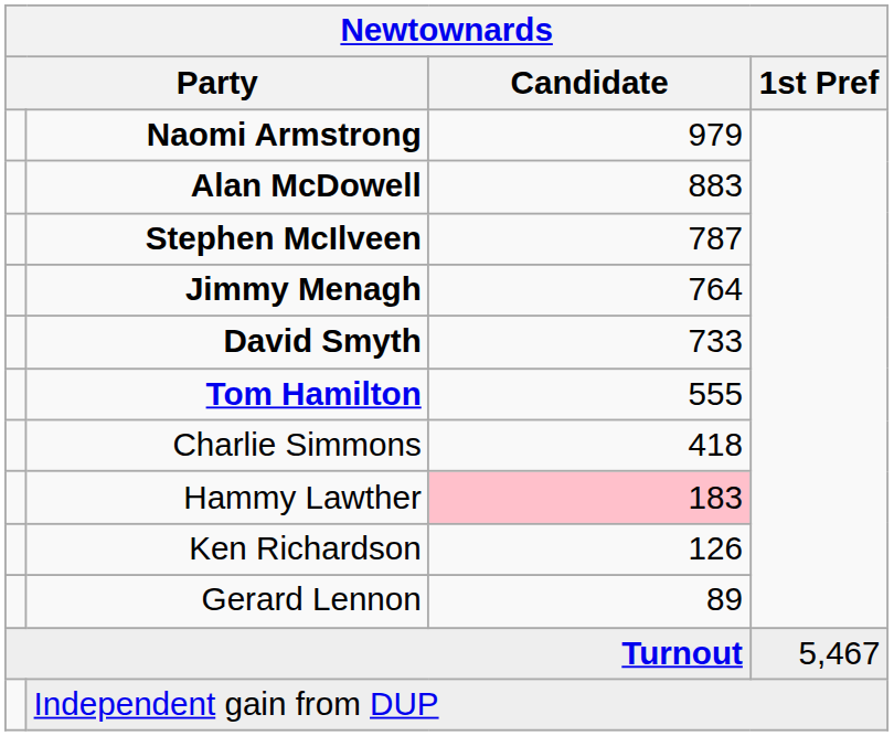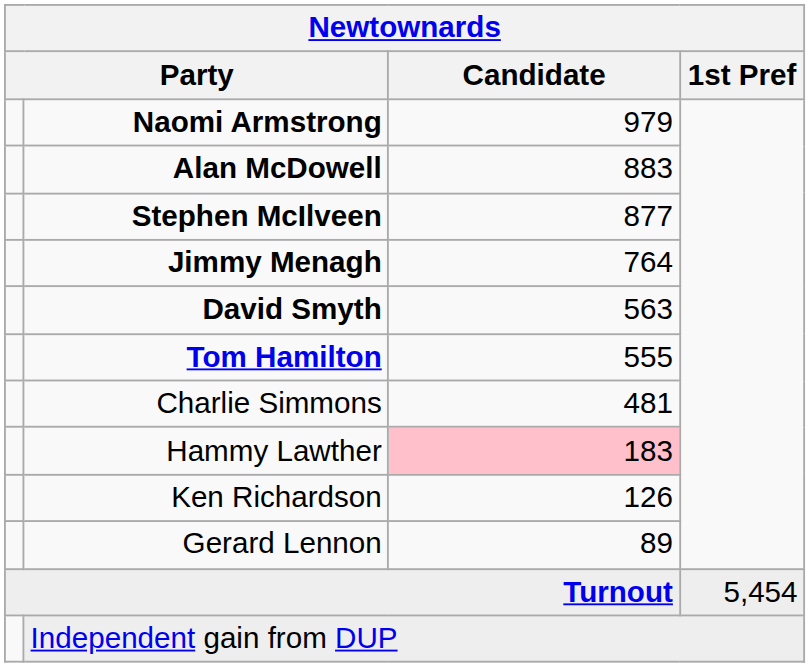Stephen McIlveen | Candidate: 787 -> 877
David Smyth | Candidate: 733 -> 563
Charlie Simmons | Candidate: 418 -> 481
Turnout | 1st Pref: 5,467 -> 5,454
